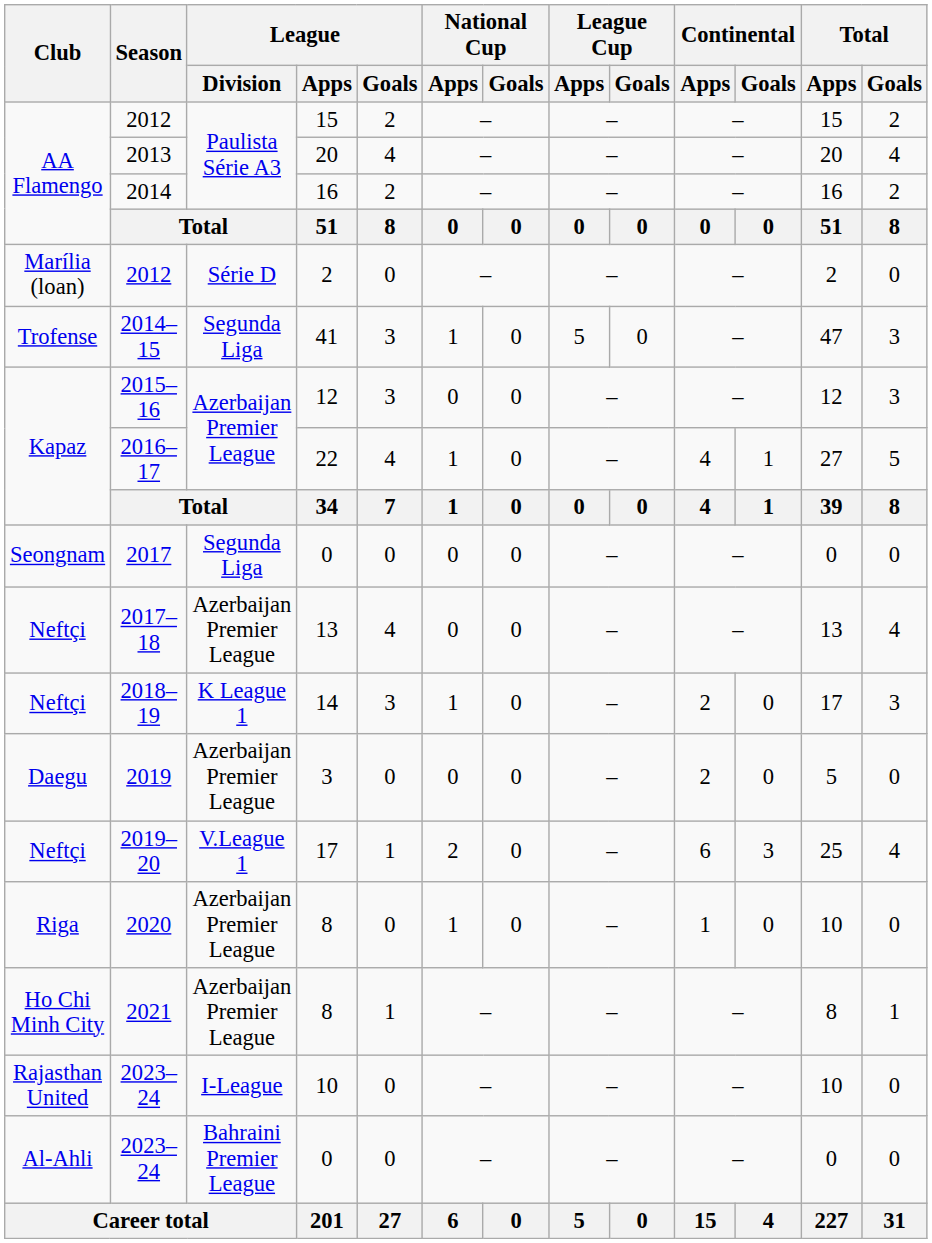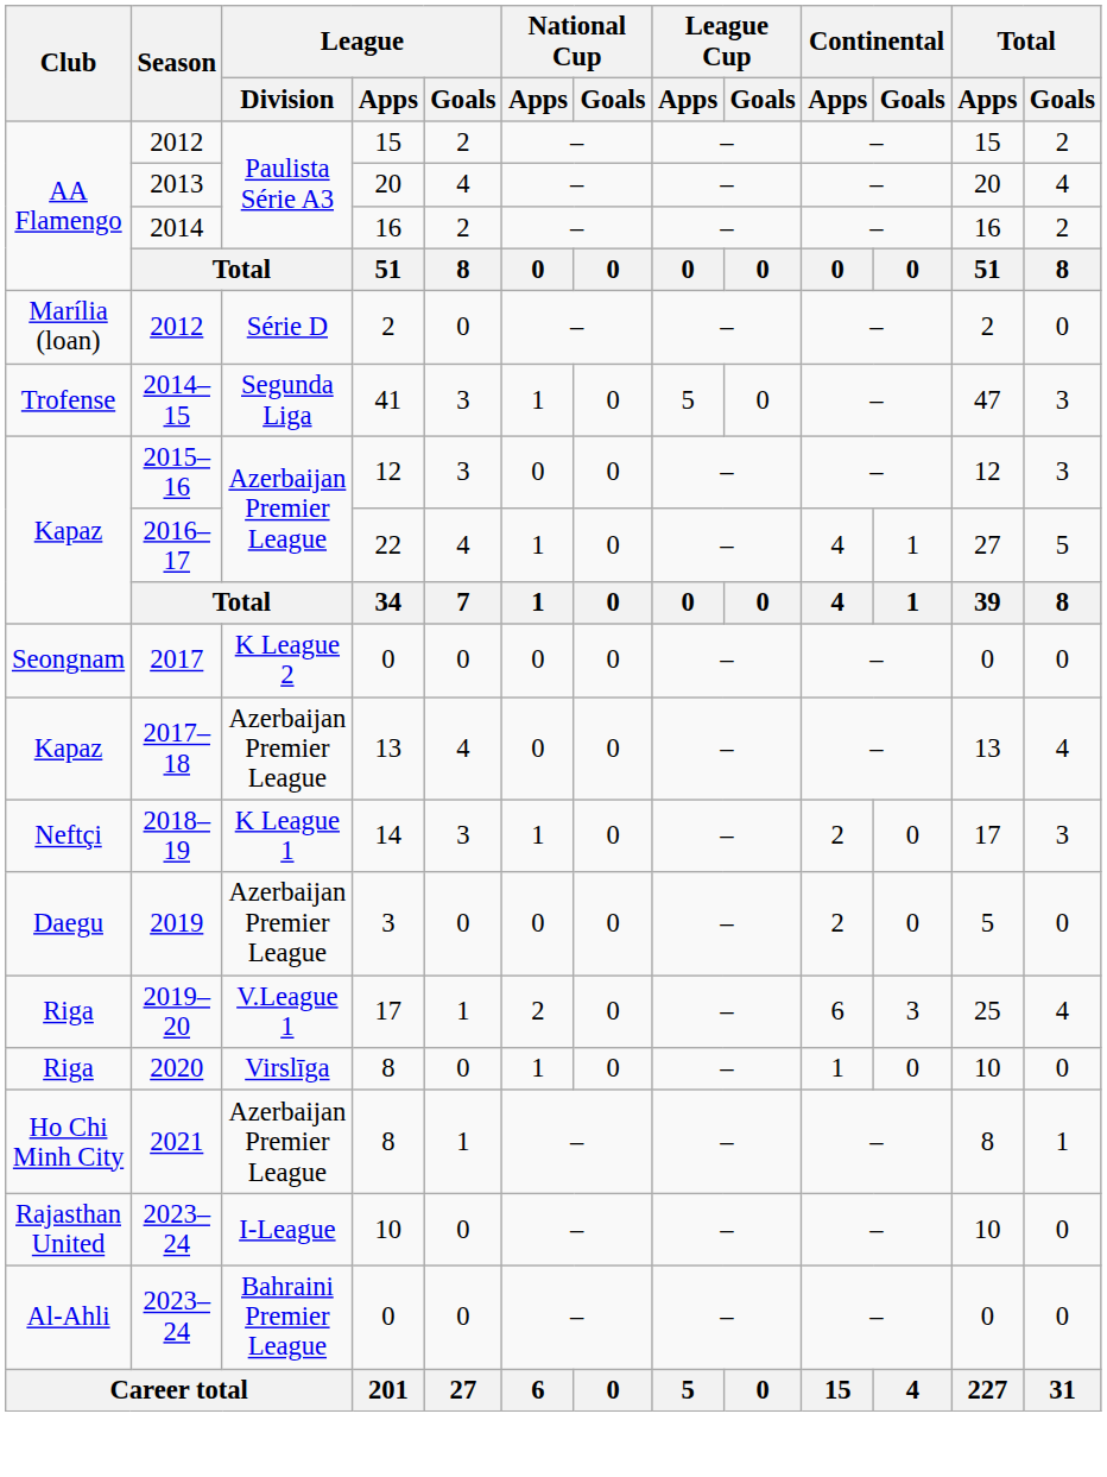2017 | League / Division: Segunda Liga -> K League 2
2017–18 | Club: Neftçi -> Kapaz
2019–20 | Club: Neftçi -> Riga
2020 | League / Division: Azerbaijan Premier League -> Virslīga
